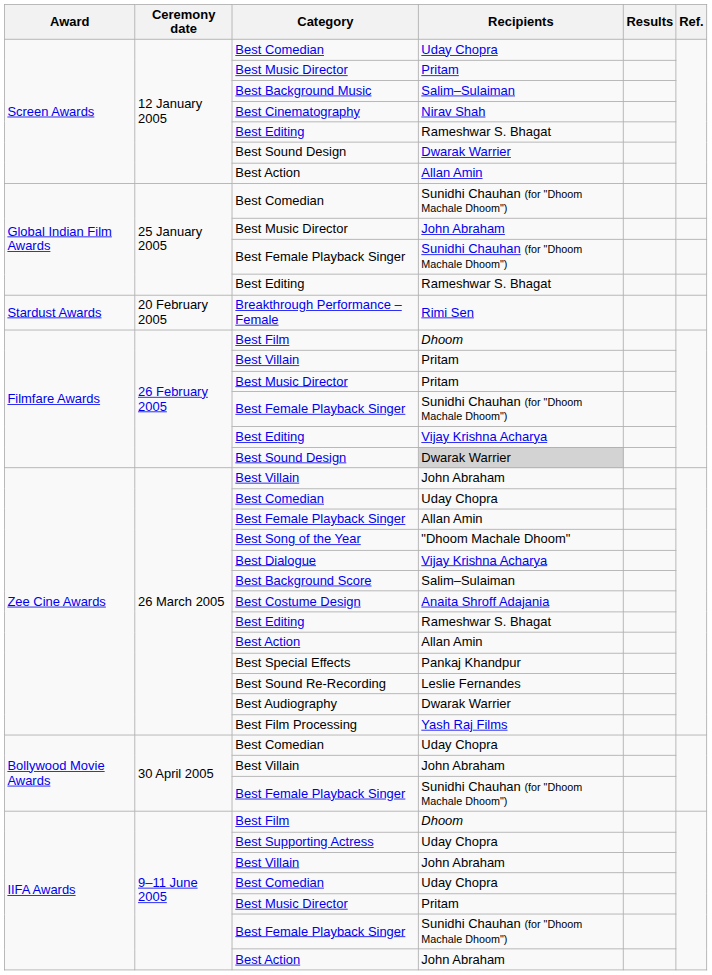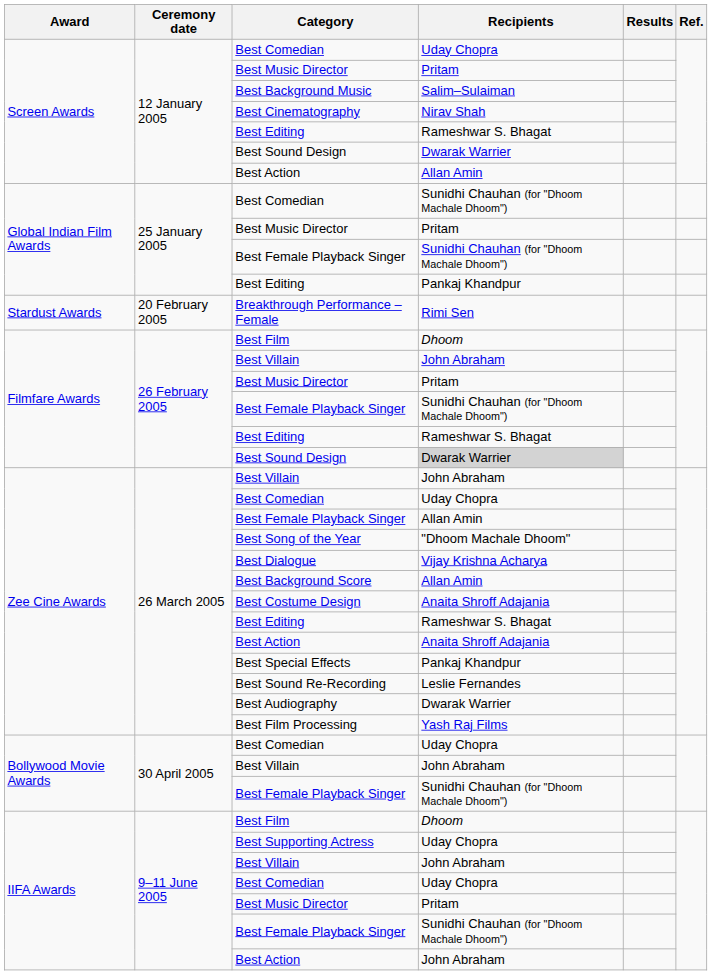Global Indian Film Awards / Best Music Director | Recipients: John Abraham -> Pritam
Global Indian Film Awards / Best Editing | Recipients: Rameshwar S. Bhagat -> Pankaj Khandpur
Filmfare Awards / Best Villain | Recipients: Pritam -> John Abraham
Filmfare Awards / Best Editing | Recipients: Vijay Krishna Acharya -> Rameshwar S. Bhagat
Best Background Score | Recipients: Salim–Sulaiman -> Allan Amin
Zee Cine Awards / Best Action | Recipients: Allan Amin -> Anaita Shroff Adajania
